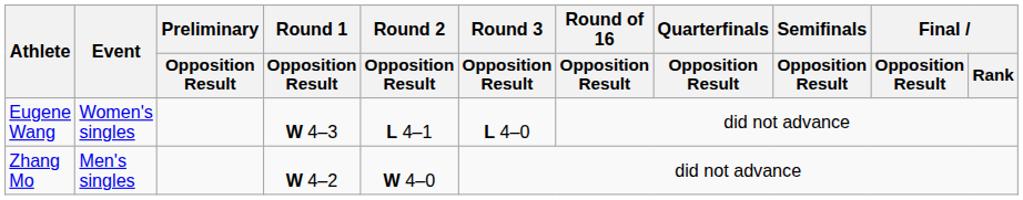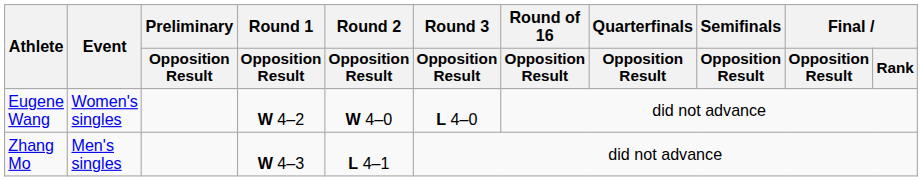Eugene Wang | Round 1 / Opposition Result: W 4–3 -> W 4–2
Eugene Wang | Round 2 / Opposition Result: L 4–1 -> W 4–0
Zhang Mo | Round 1 / Opposition Result: W 4–2 -> W 4–3
Zhang Mo | Round 2 / Opposition Result: W 4–0 -> L 4–1
